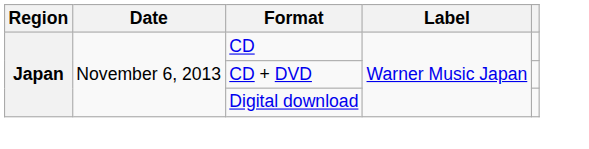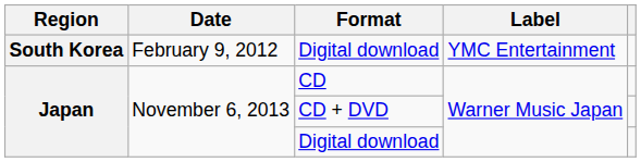+ row: South Korea | February 9, 2012 | Digital download | YMC Entertainment
